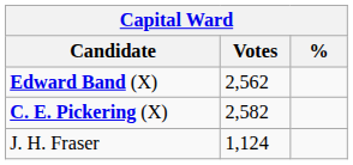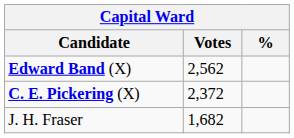C. E. Pickering (X) | Votes: 2,582 -> 2,372
J. H. Fraser | Votes: 1,124 -> 1,682
